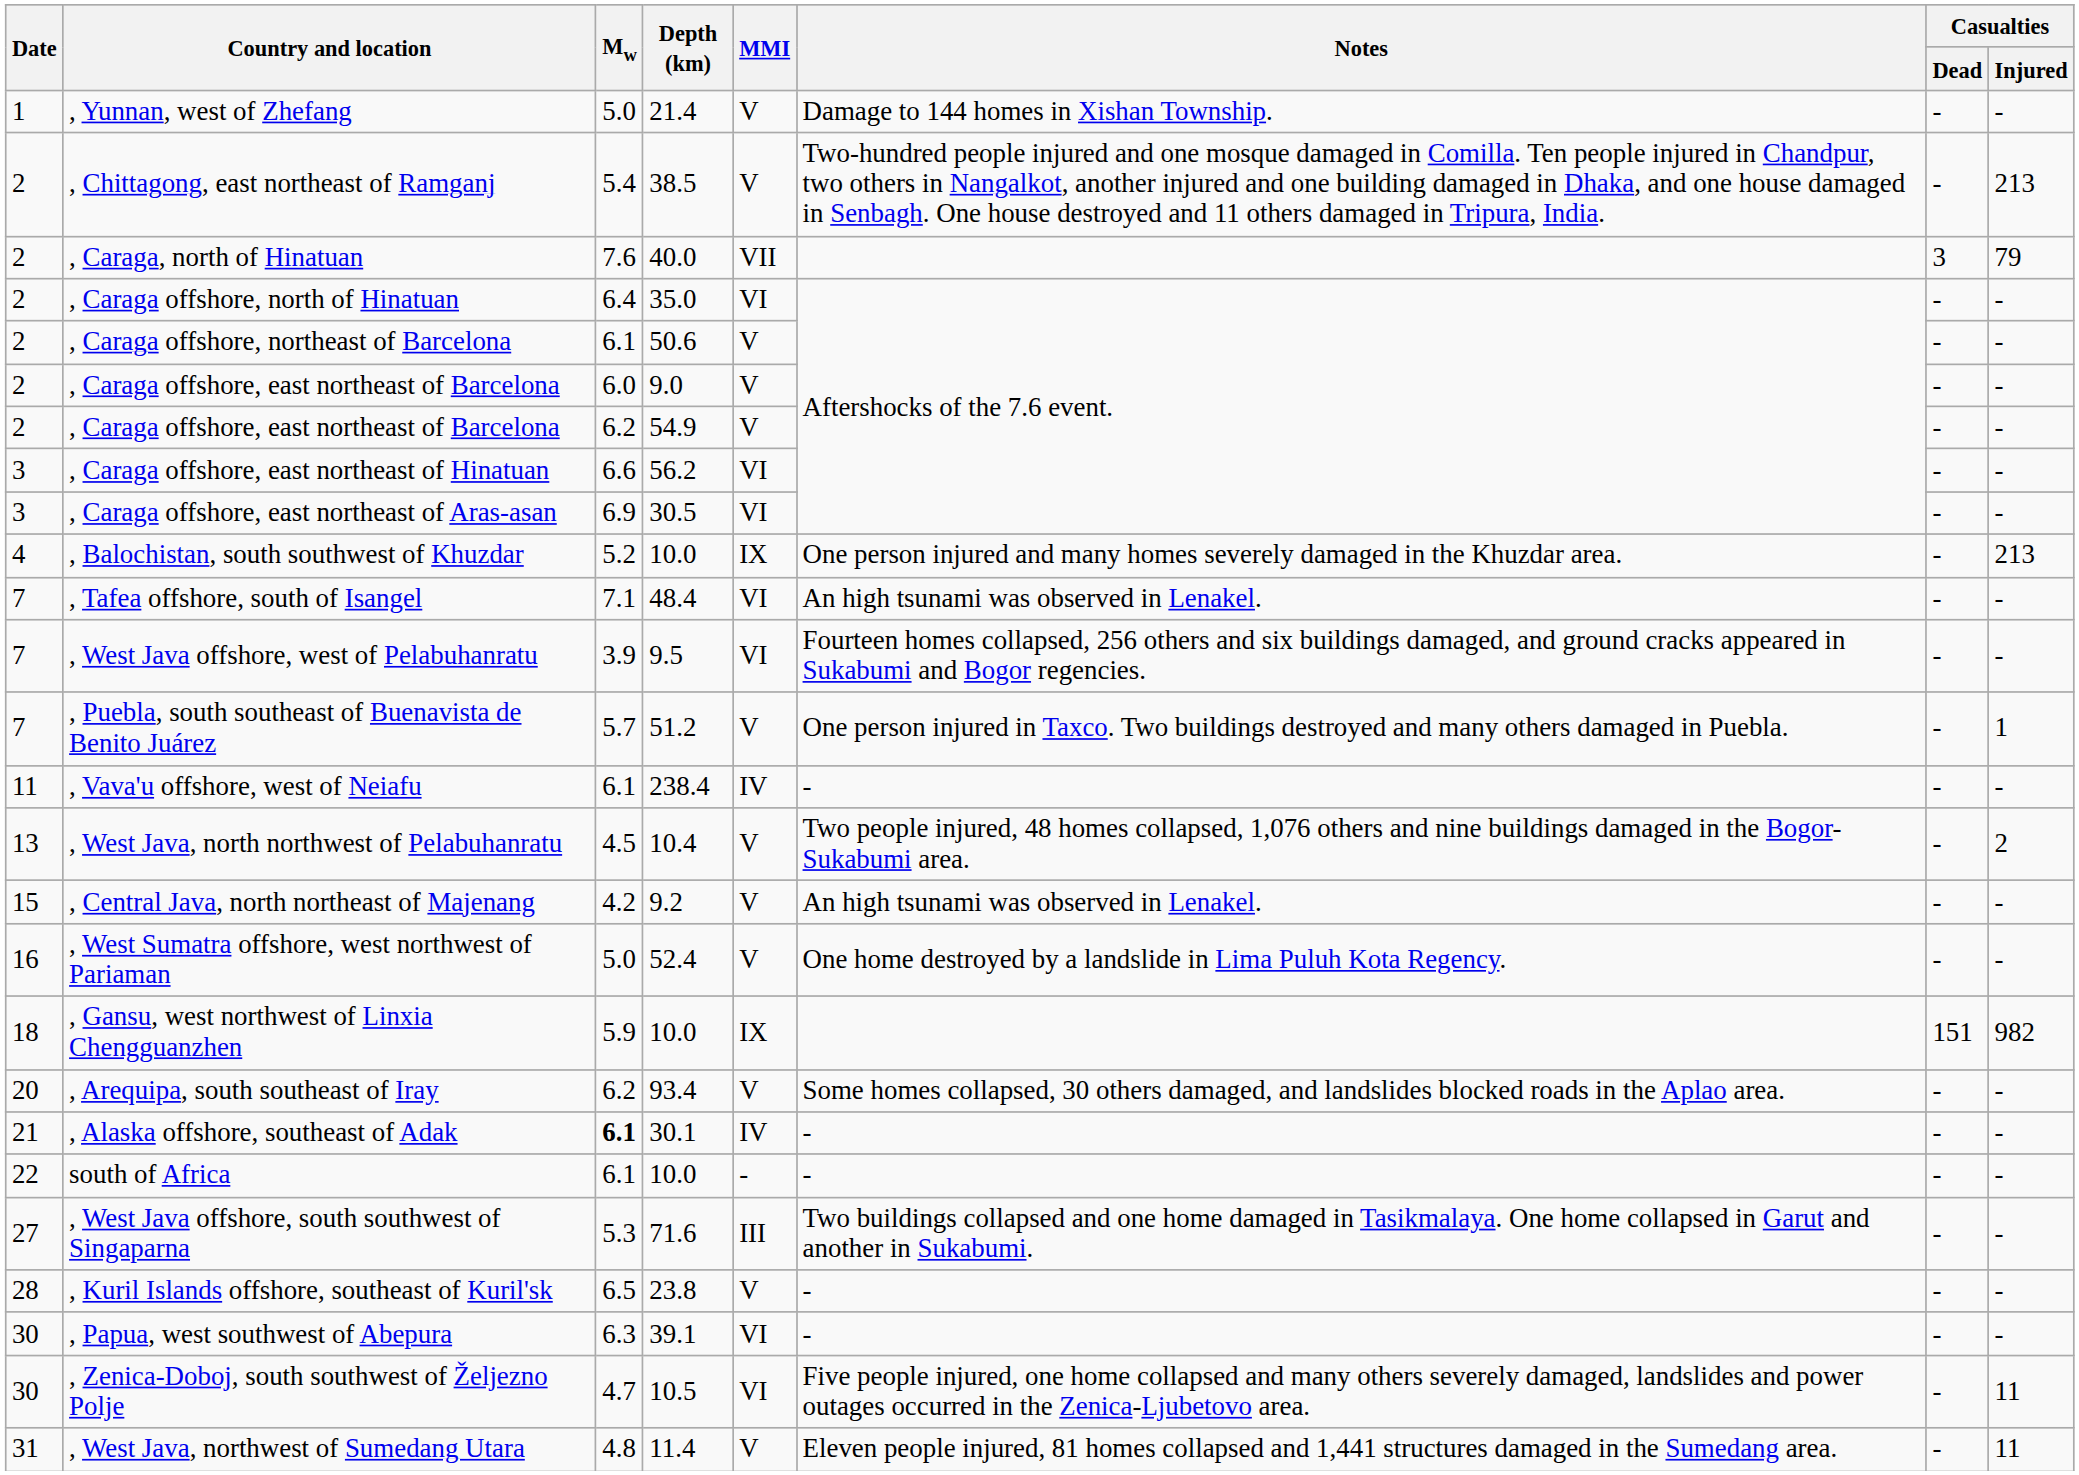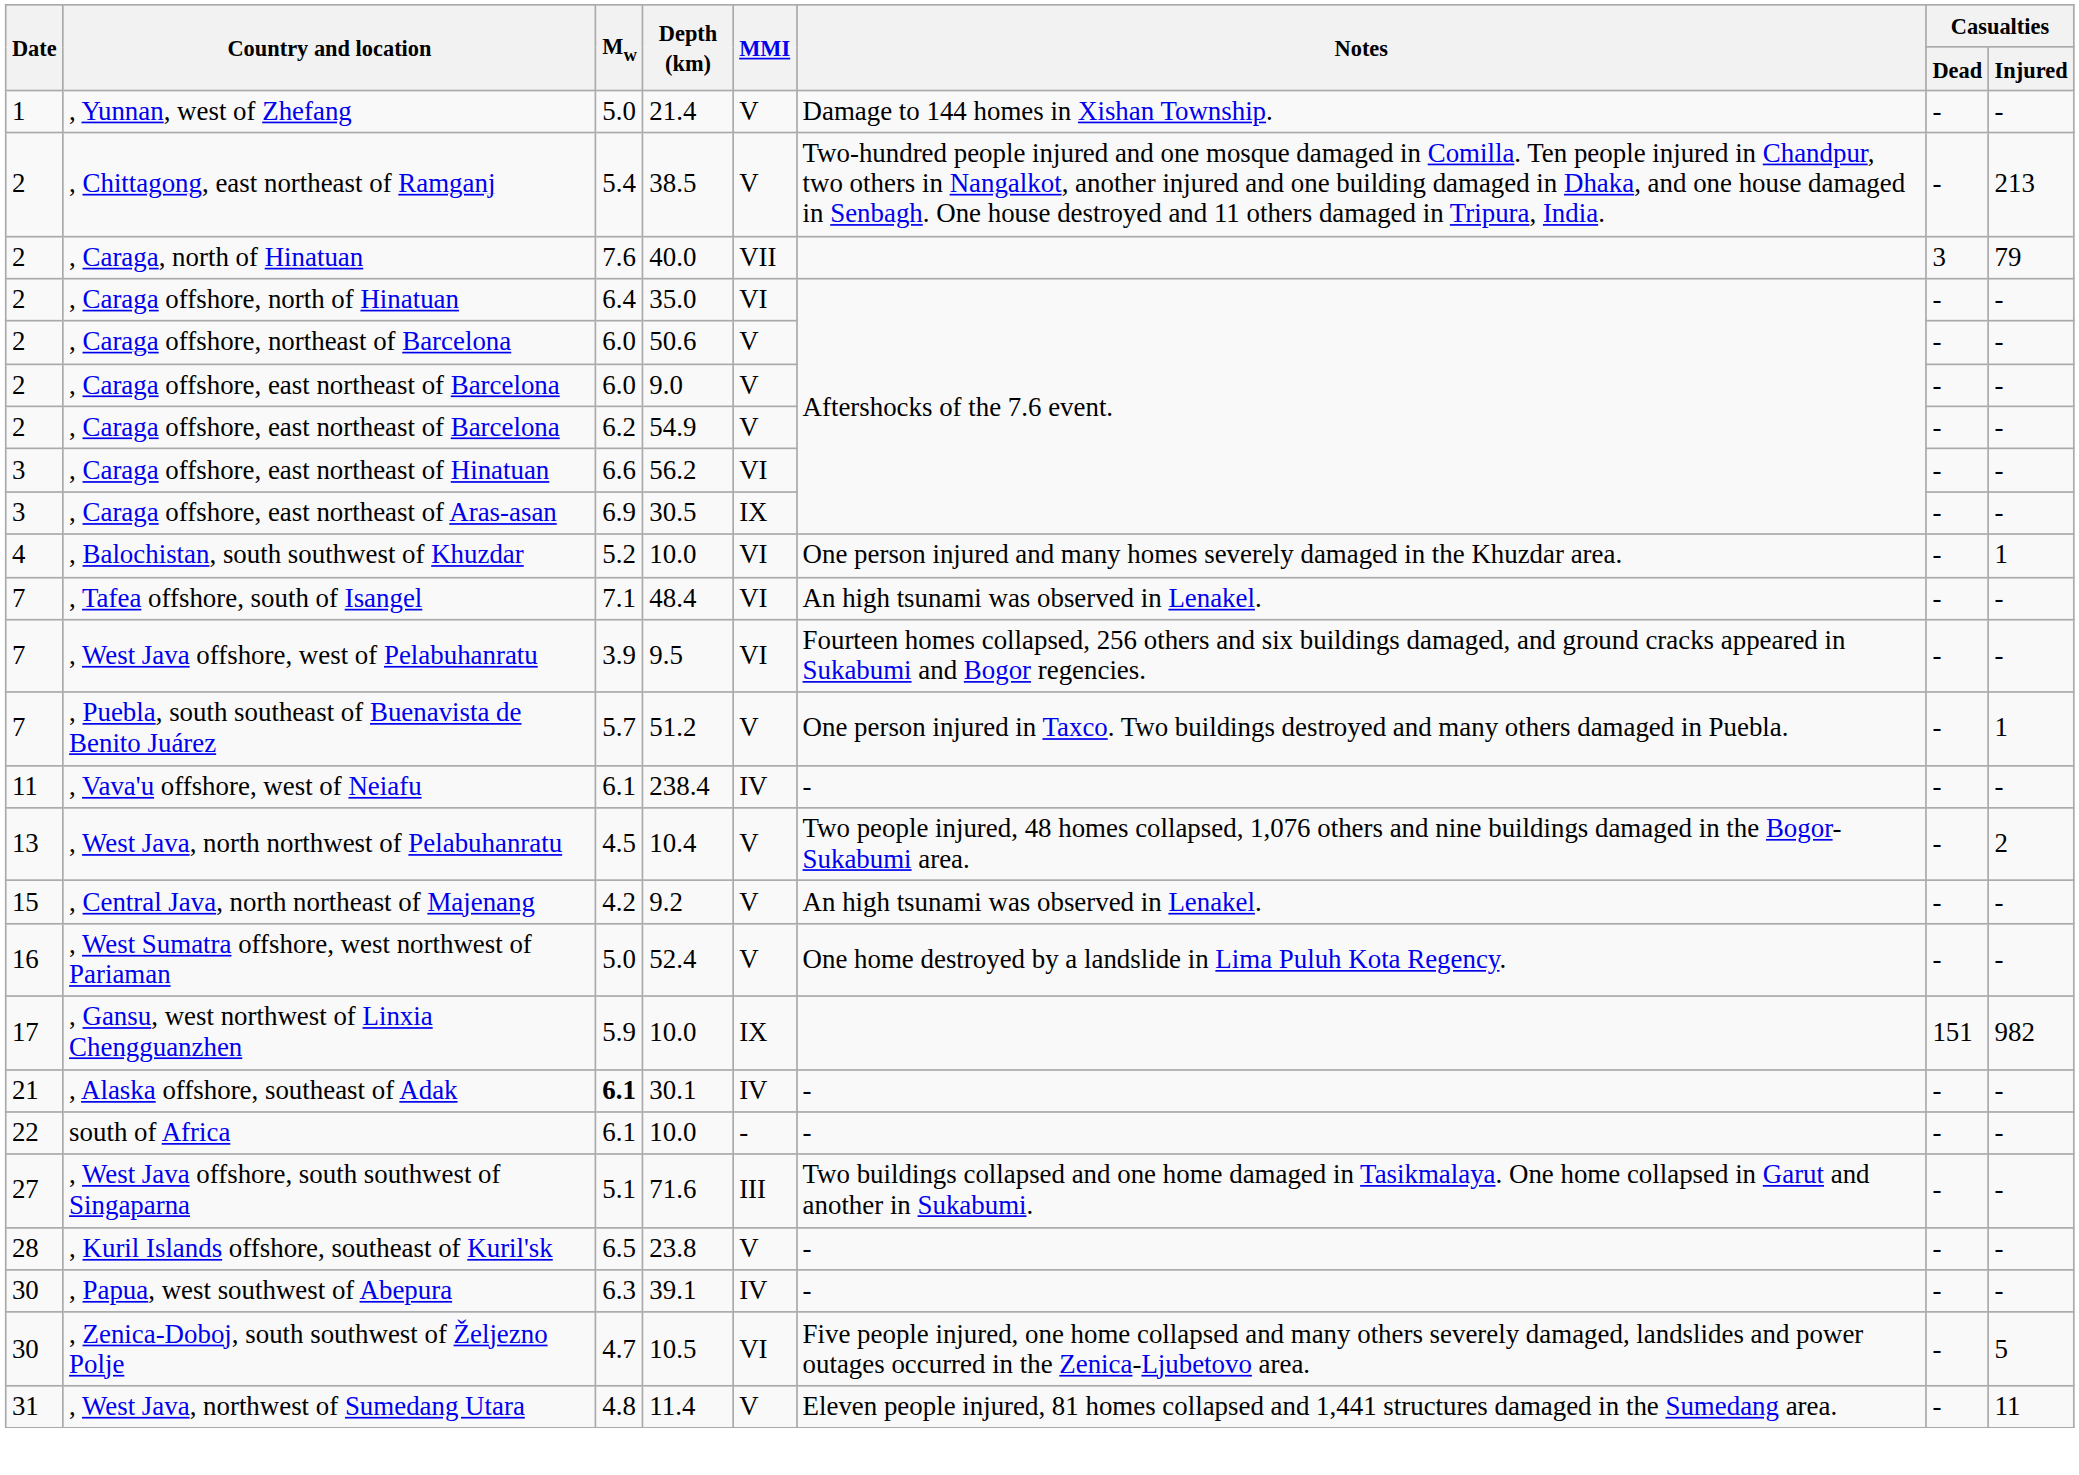, Caraga offshore, northeast of Barcelona | Mw: 6.1 -> 6.0
, Caraga offshore, east northeast of Aras-asan | MMI: VI -> IX
, Balochistan, south southwest of Khuzdar | MMI: IX -> VI
, Balochistan, south southwest of Khuzdar | Casualties / Injured: 213 -> 1
, Gansu, west northwest of Linxia Chengguanzhen | Date: 18 -> 17
- row: 20 | , Arequipa, south southeast of Iray | 6.2 | 93.4 | V | Some homes collapsed, 30 others damaged, and landslides blocked roads in the Aplao area. | - | -
, West Java offshore, south southwest of Singaparna | Mw: 5.3 -> 5.1
, Papua, west southwest of Abepura | MMI: VI -> IV
, Zenica-Doboj, south southwest of Željezno Polje | Casualties / Injured: 11 -> 5
